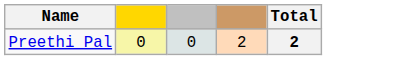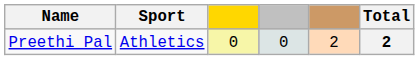+ column: Sport | Athletics
